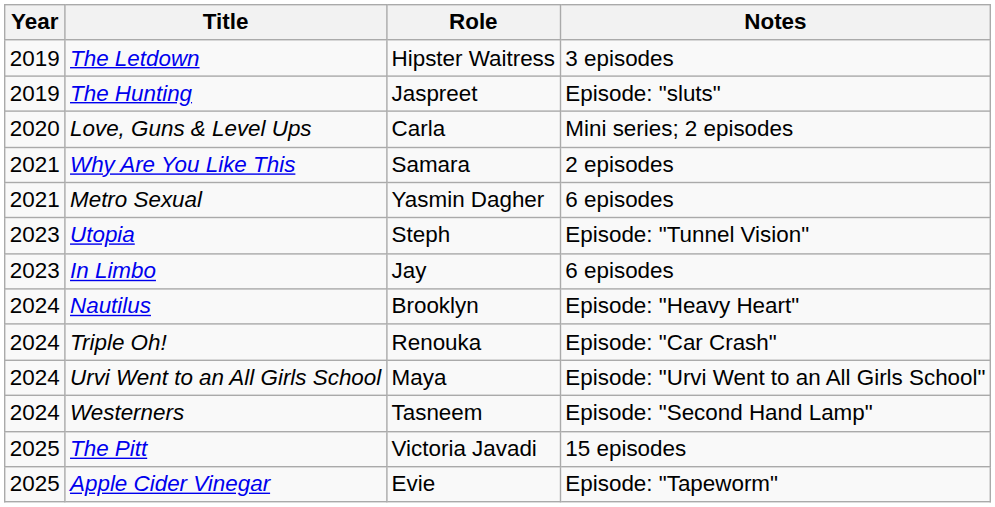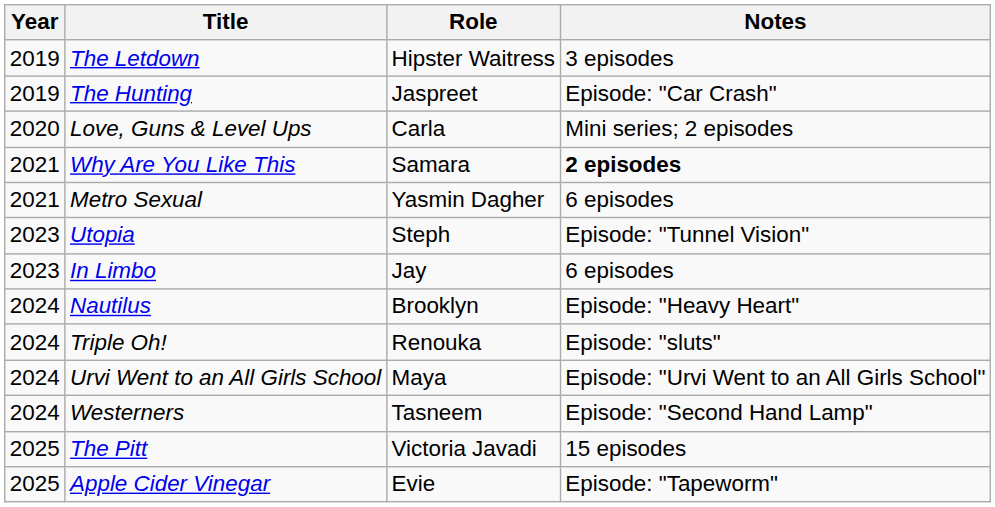The Hunting | Notes: Episode: "sluts" -> Episode: "Car Crash"
Why Are You Like This | Notes: normal -> bold
Triple Oh! | Notes: Episode: "Car Crash" -> Episode: "sluts"
